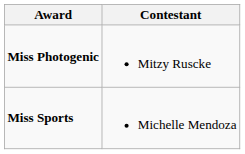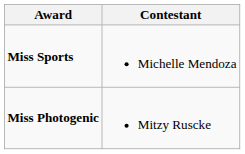rows swapped: Miss Photogenic <-> Miss Sports
